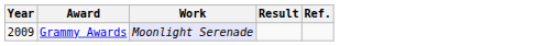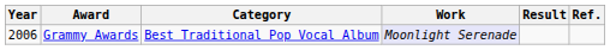+ column: Category | Best Traditional Pop Vocal Album
Grammy Awards | Year: 2009 -> 2006
